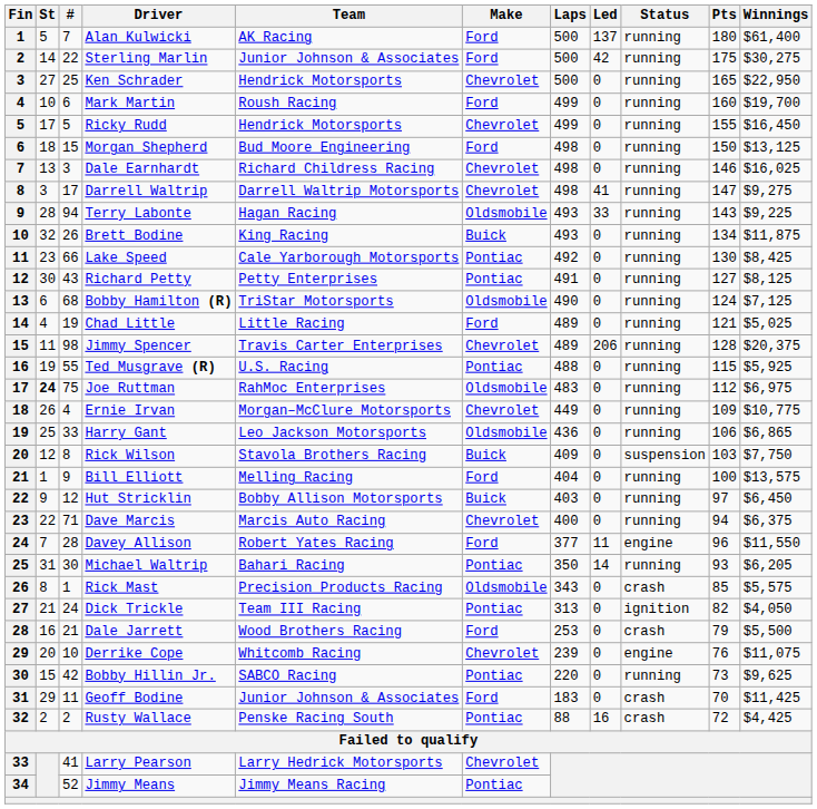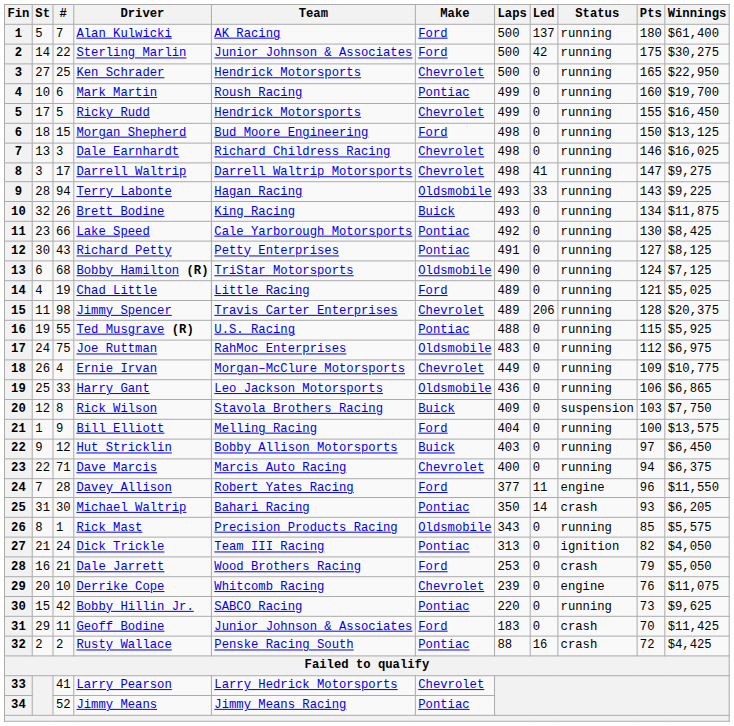Mark Martin | Make: Ford -> Pontiac
Joe Ruttman | St: bold -> normal
Michael Waltrip | Status: running -> crash
Rick Mast | Status: crash -> running
Dale Jarrett | Winnings: $5,500 -> $5,050
